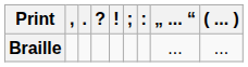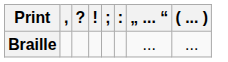- column: .
